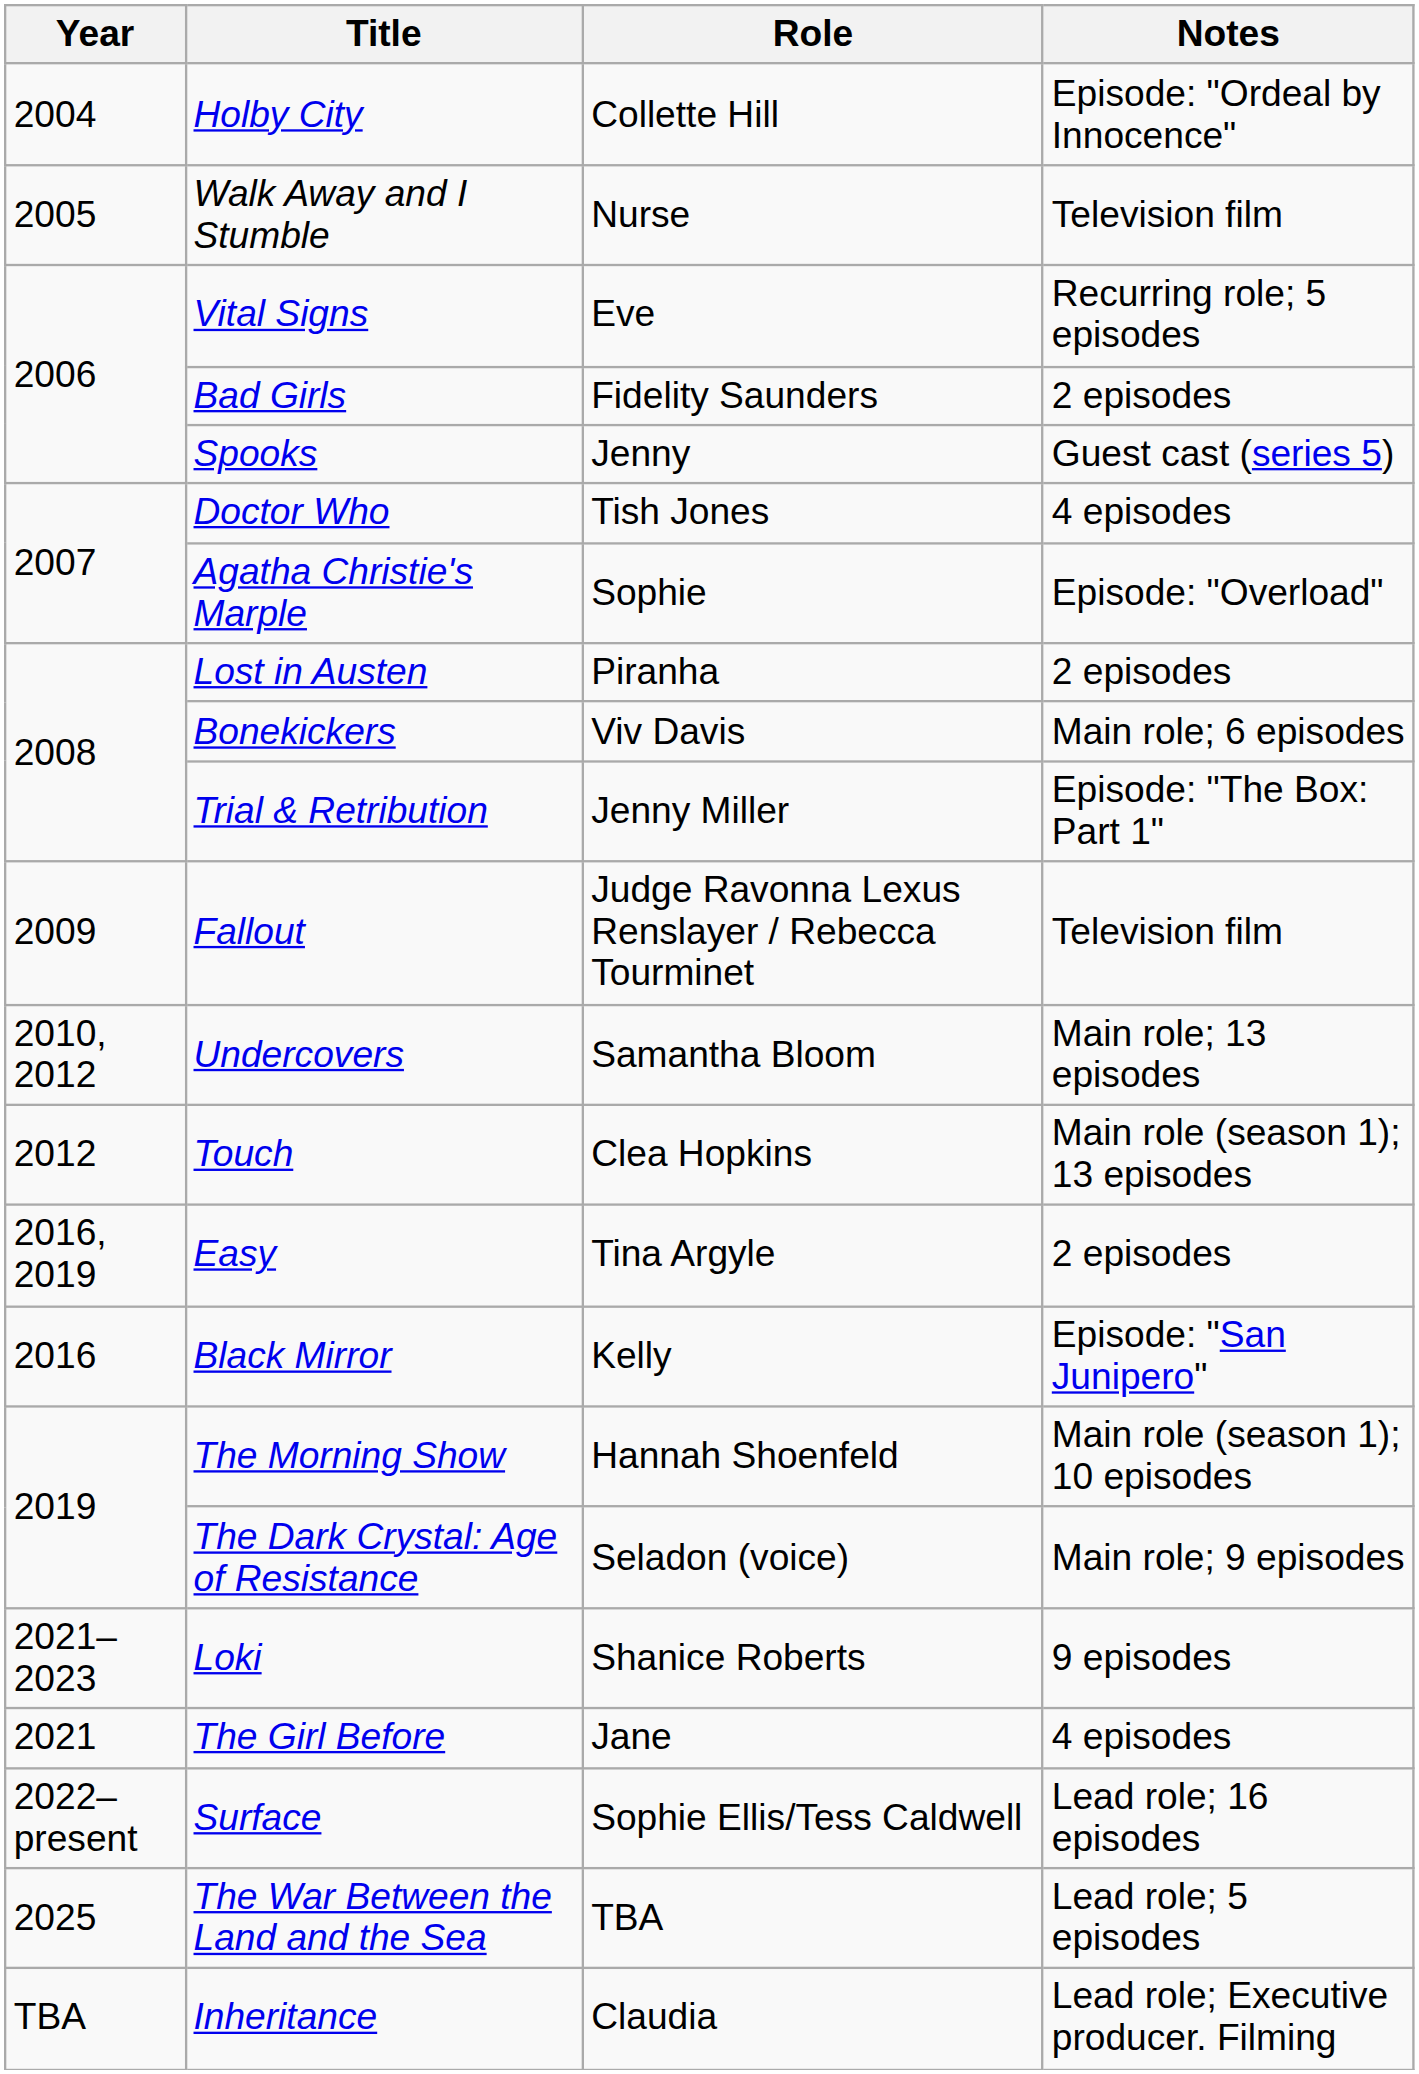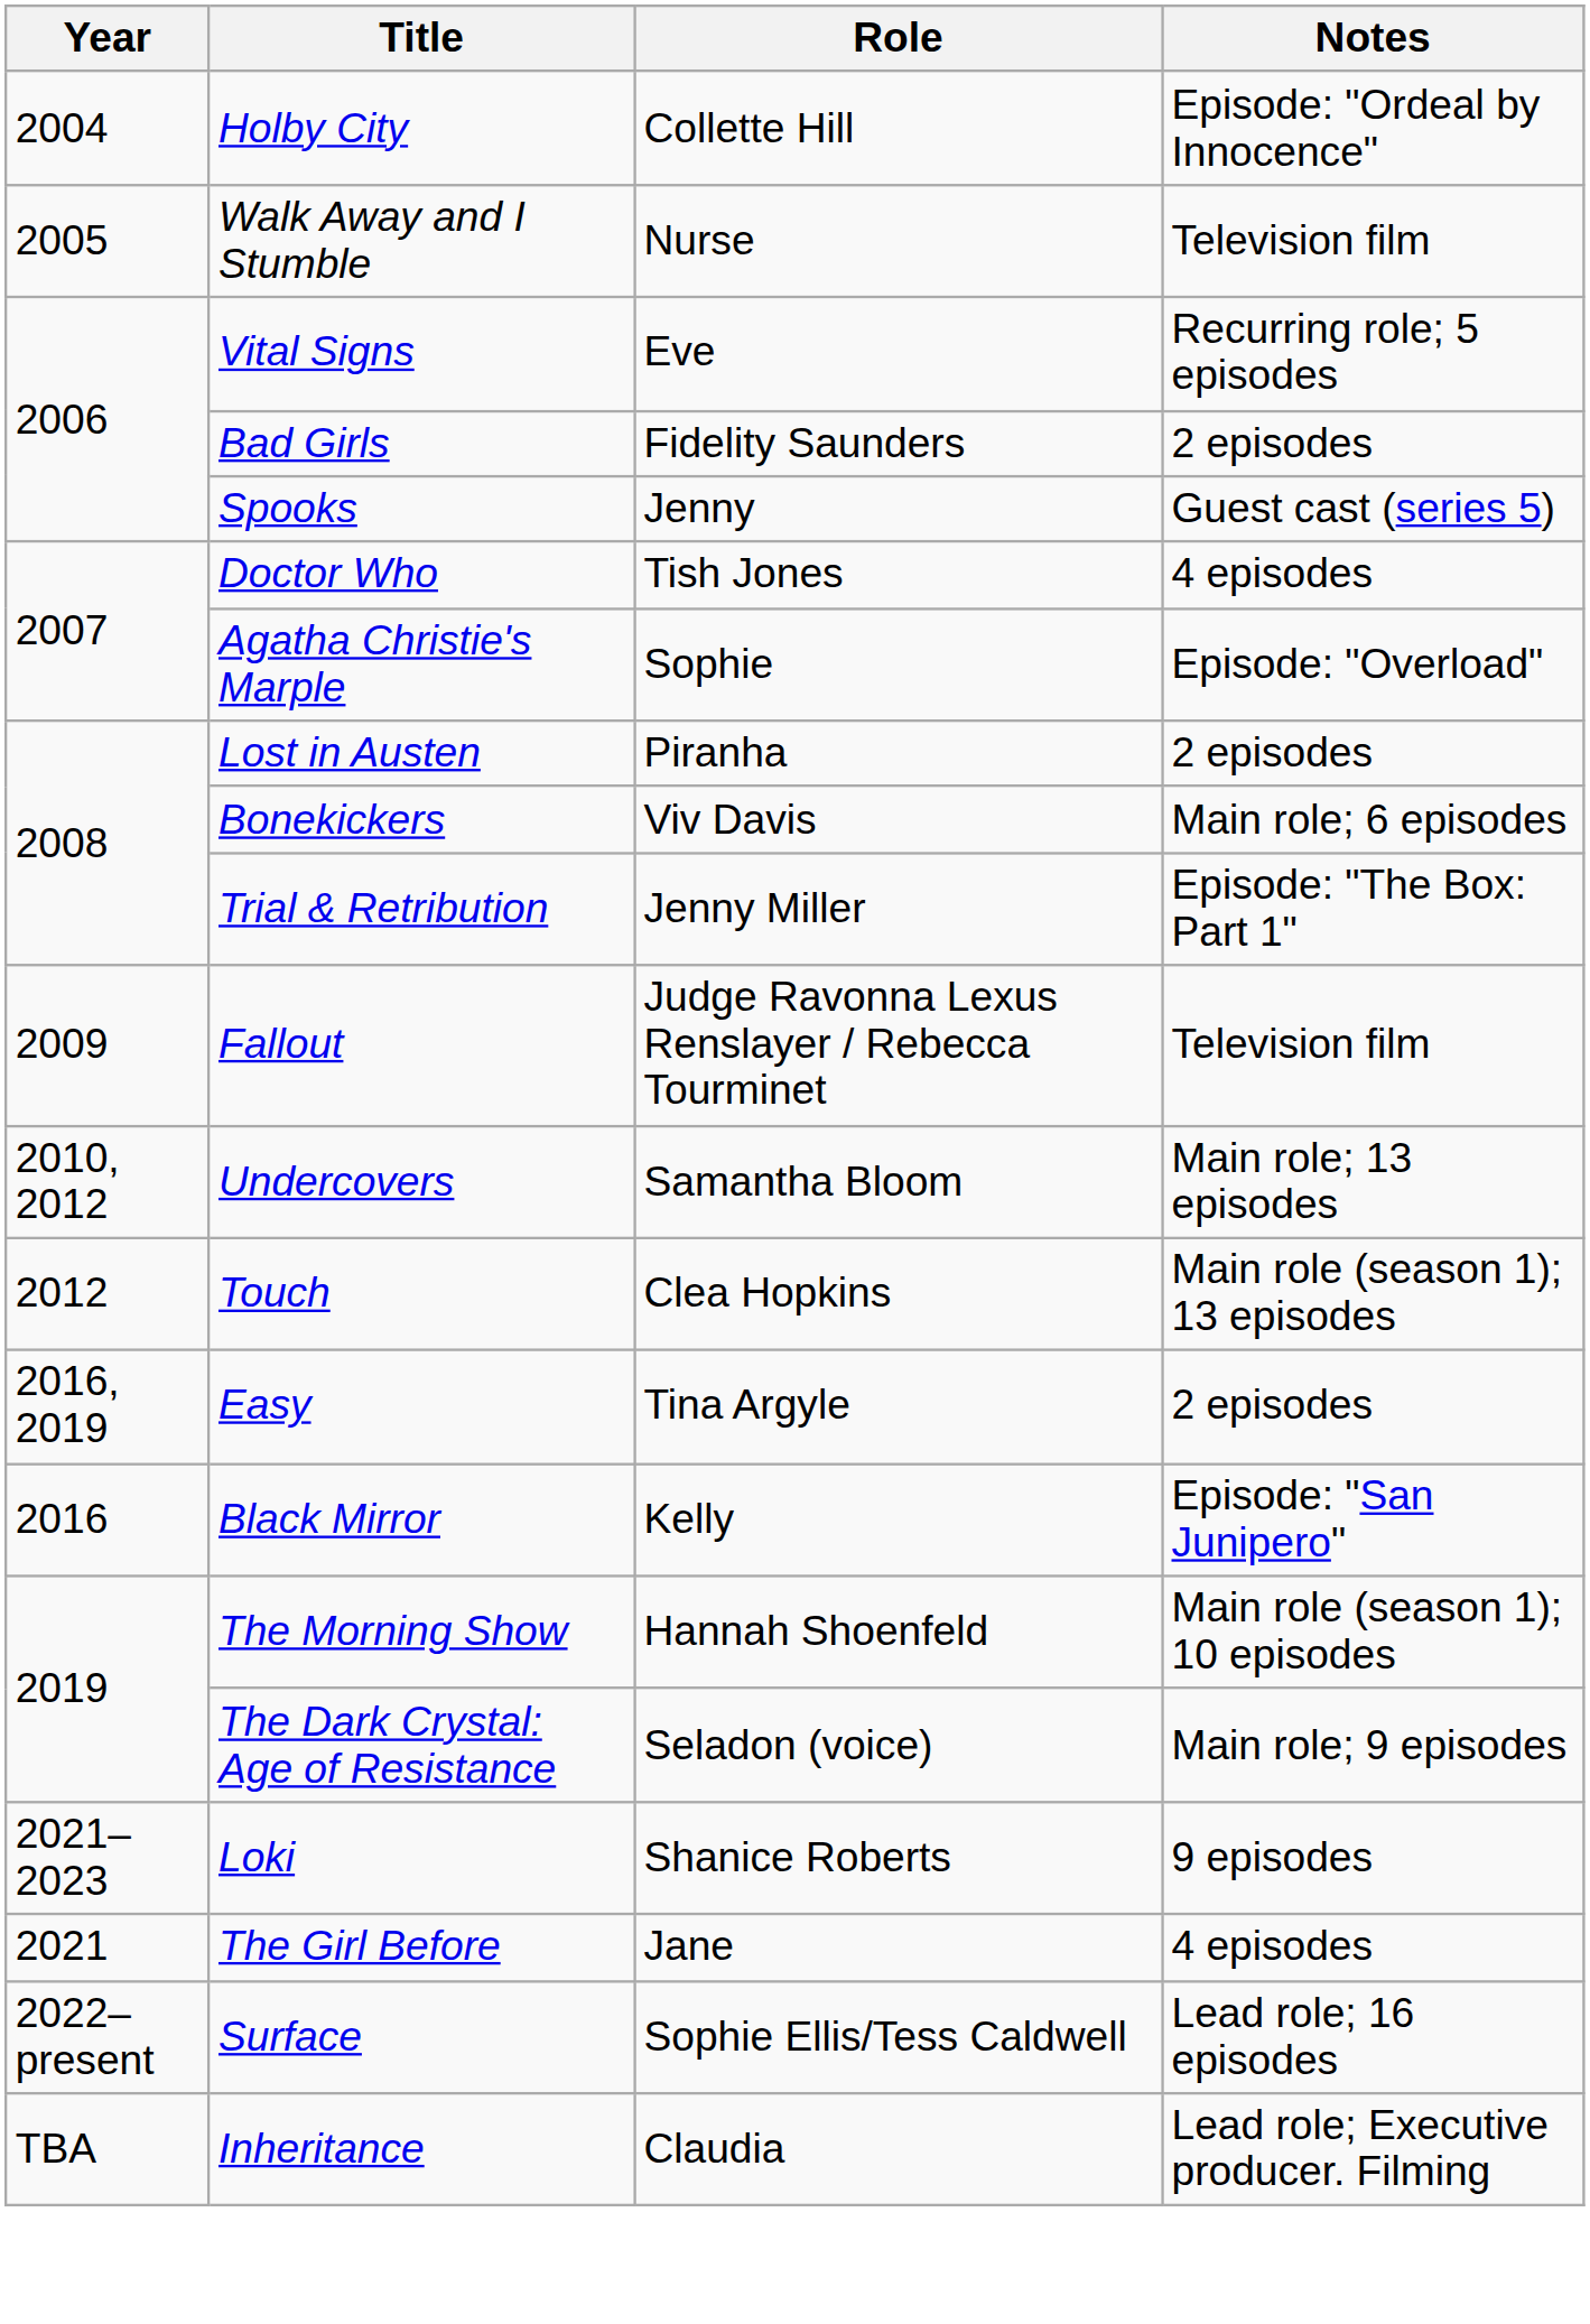- row: 2025 | The War Between the Land and the Sea | TBA | Lead role; 5 episodes
